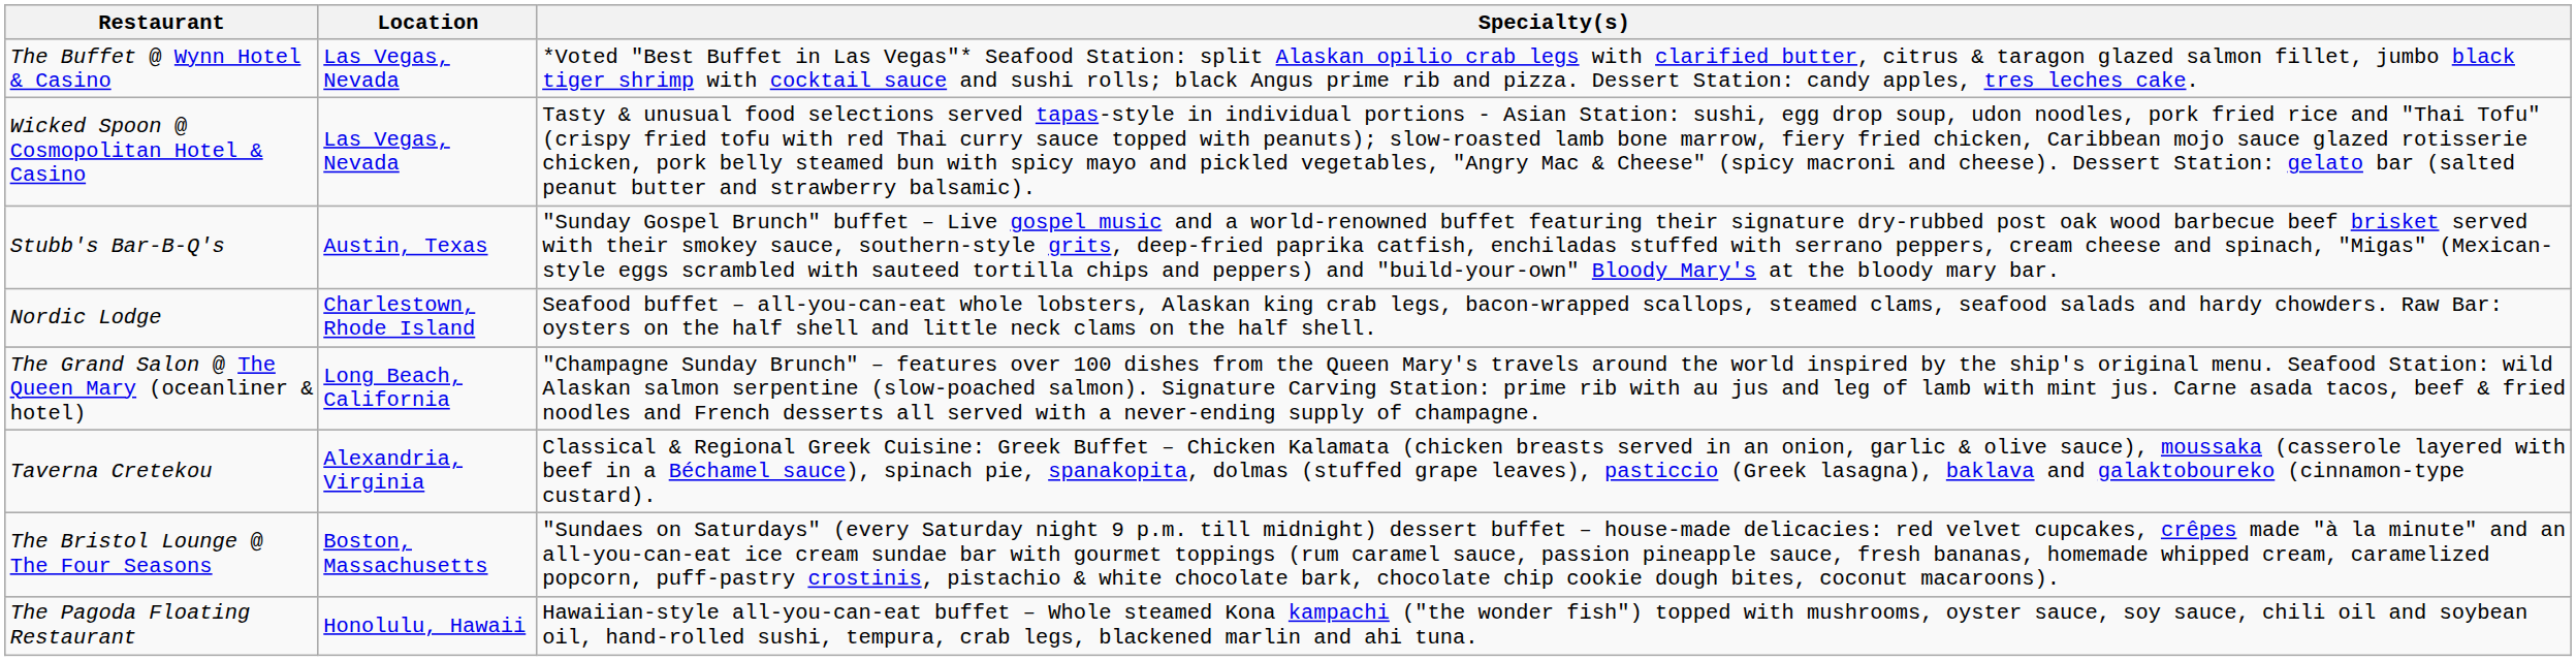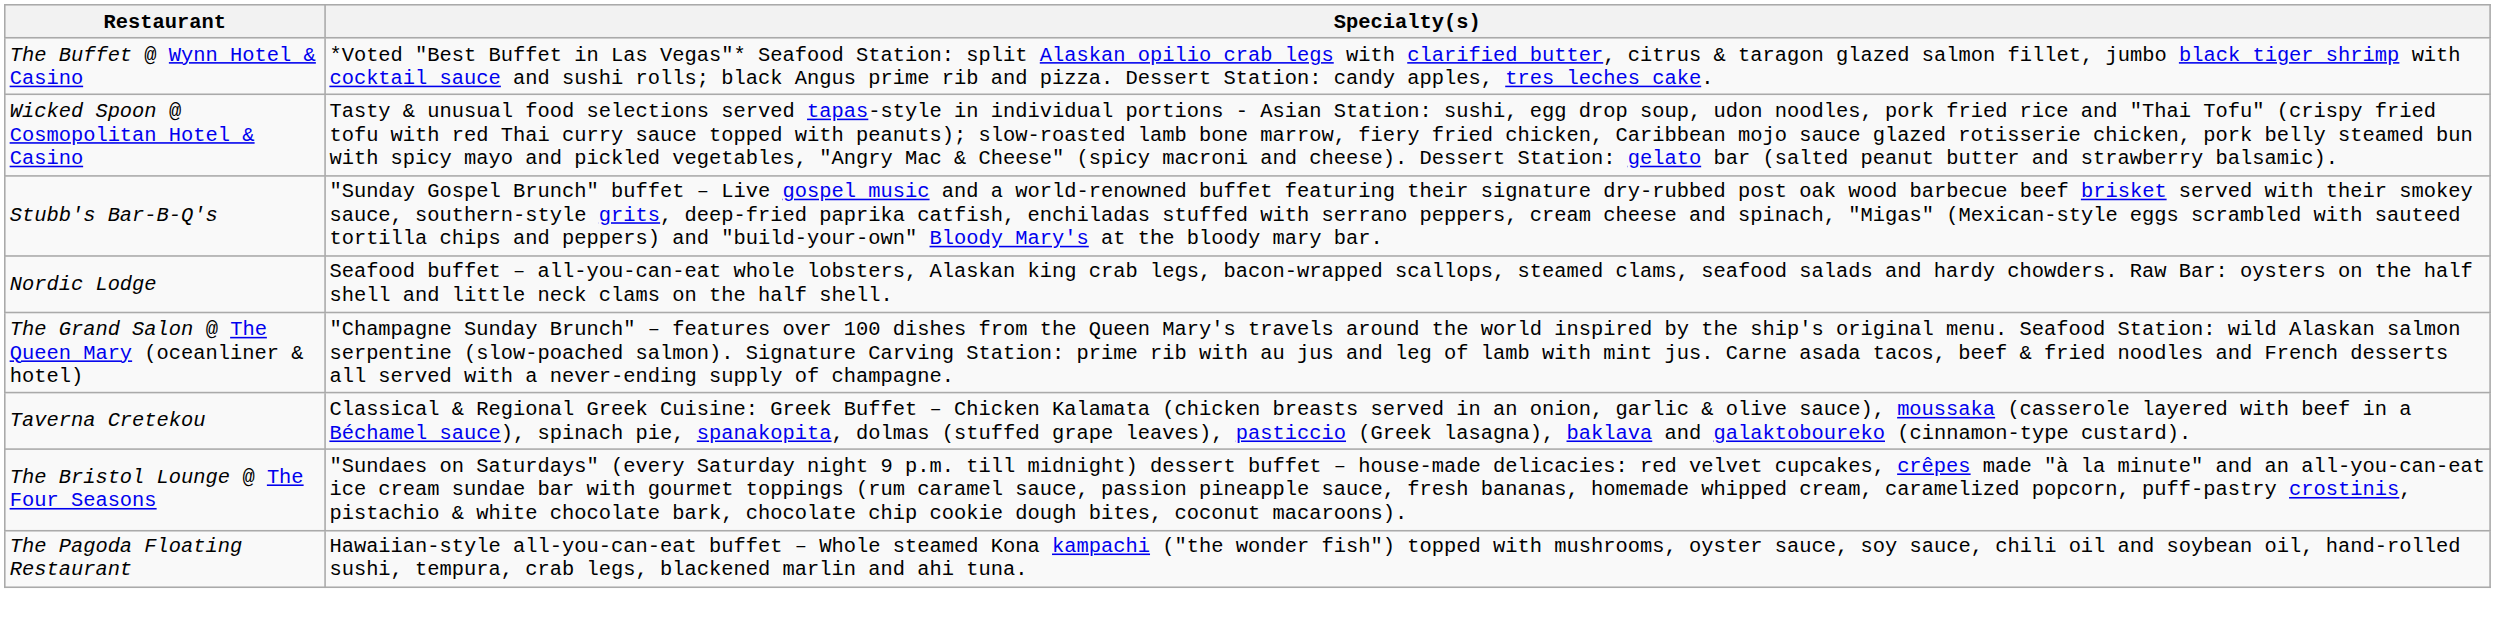- column: Location | Las Vegas, Nevada | Las Vegas, Nevada | Austin, Texas | Charlestown, Rhode Island | Long Beach, California | Alexandria, Virginia | Boston, Massachusetts | Honolulu, Hawaii
